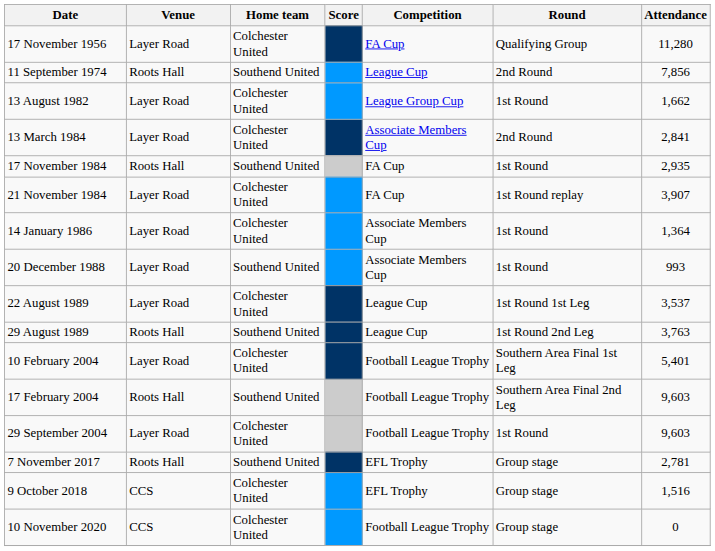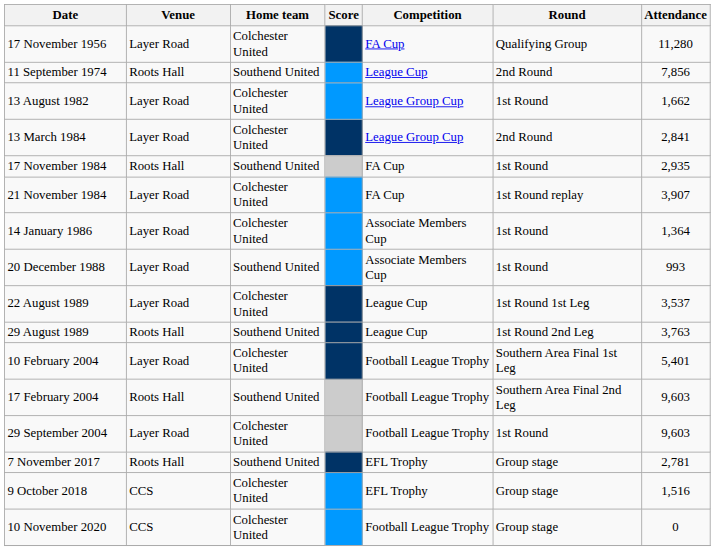13 March 1984 | Competition: Associate Members Cup -> League Group Cup
